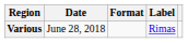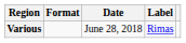columns swapped: Date <-> Format
